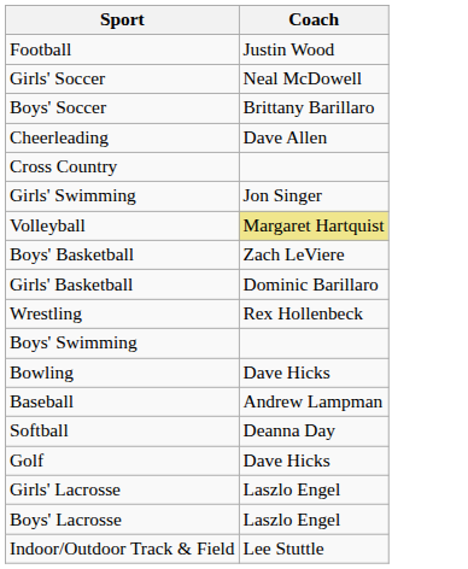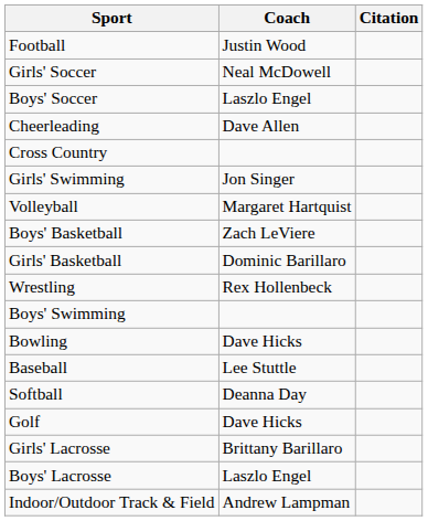+ column: Citation
Boys' Soccer | Coach: Brittany Barillaro -> Laszlo Engel
Volleyball | Coach: khaki background -> no background
Baseball | Coach: Andrew Lampman -> Lee Stuttle
Girls' Lacrosse | Coach: Laszlo Engel -> Brittany Barillaro
Indoor/Outdoor Track & Field | Coach: Lee Stuttle -> Andrew Lampman
